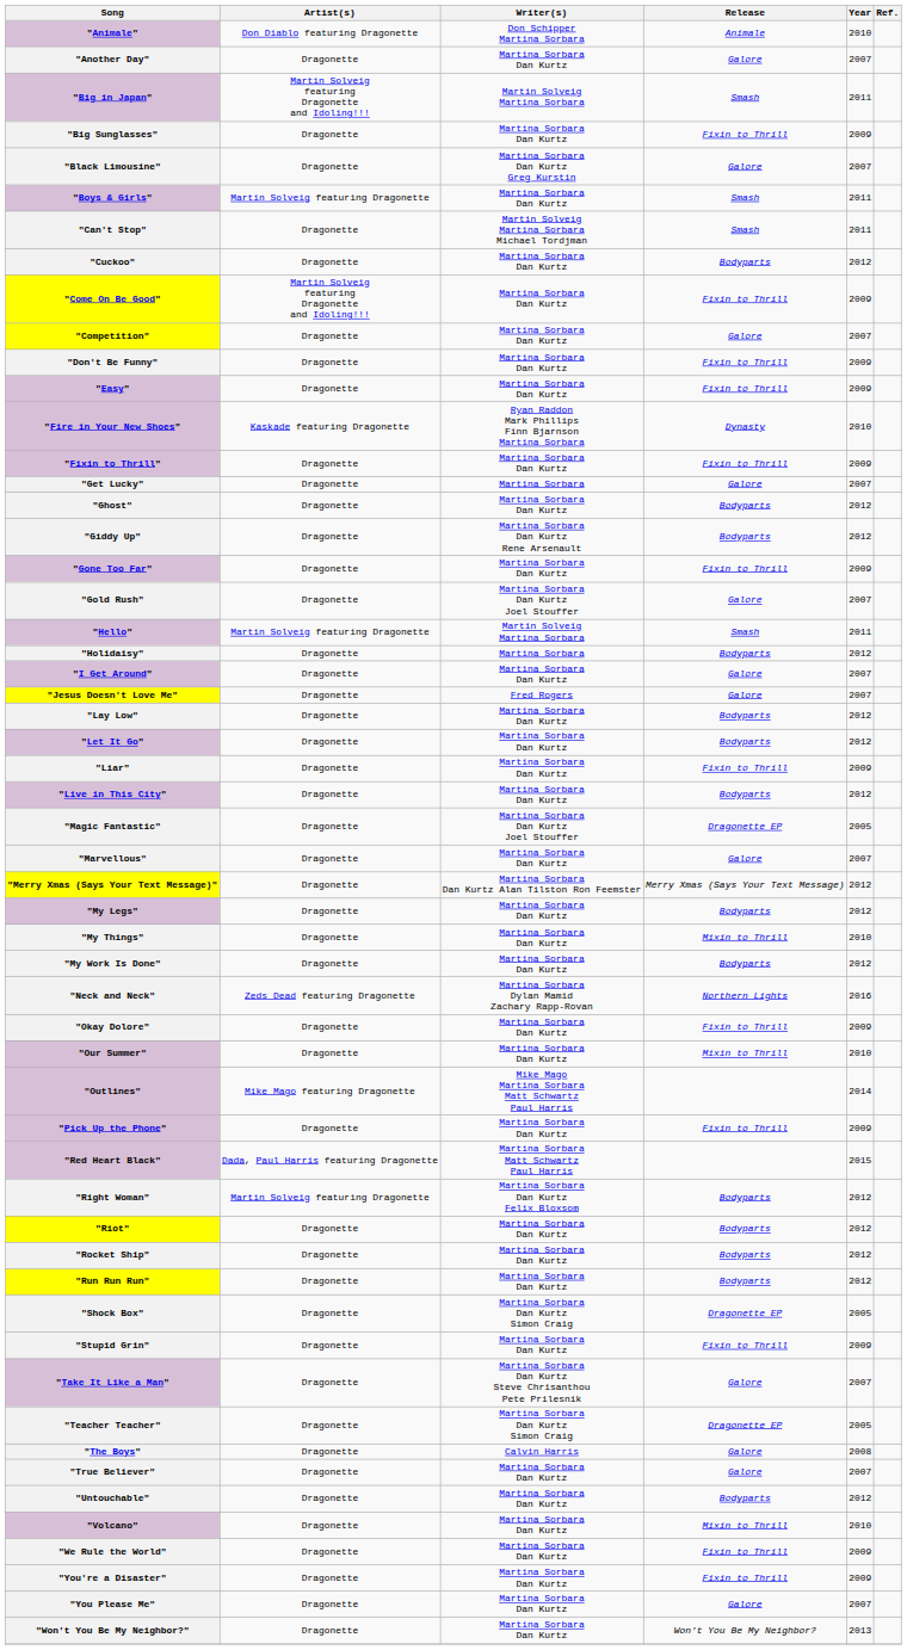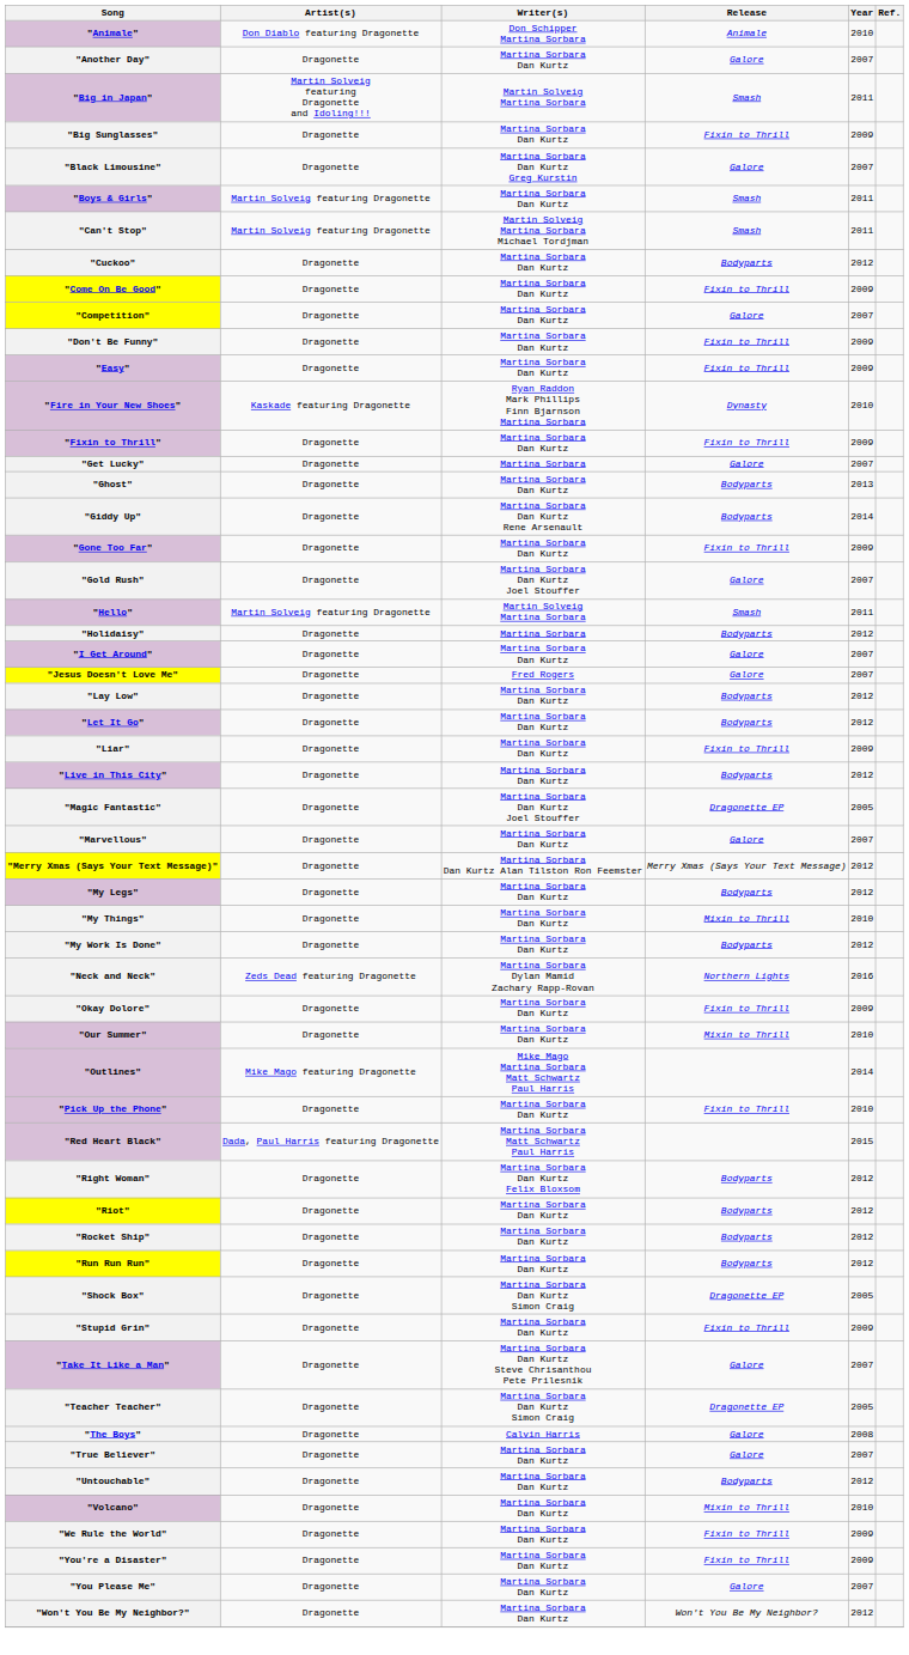"Can't Stop" | Artist(s): Dragonette -> Martin Solveig featuring Dragonette
"Come On Be Good" | Artist(s): Martin Solveig featuring Dragonette and Idoling!!! -> Dragonette
"Ghost" | Year: 2012 -> 2013
"Giddy Up" | Year: 2012 -> 2014
"Pick Up the Phone" | Year: 2009 -> 2010
"Right Woman" | Artist(s): Martin Solveig featuring Dragonette -> Dragonette
"Won't You Be My Neighbor?" | Year: 2013 -> 2012
